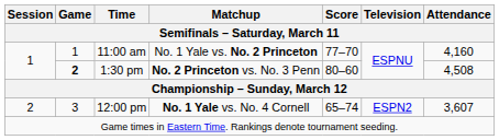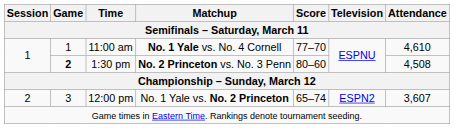11:00 am | Matchup: No. 1 Yale vs. No. 2 Princeton -> No. 1 Yale vs. No. 4 Cornell
11:00 am | Attendance: 4,160 -> 4,610
12:00 pm | Matchup: No. 1 Yale vs. No. 4 Cornell -> No. 1 Yale vs. No. 2 Princeton
